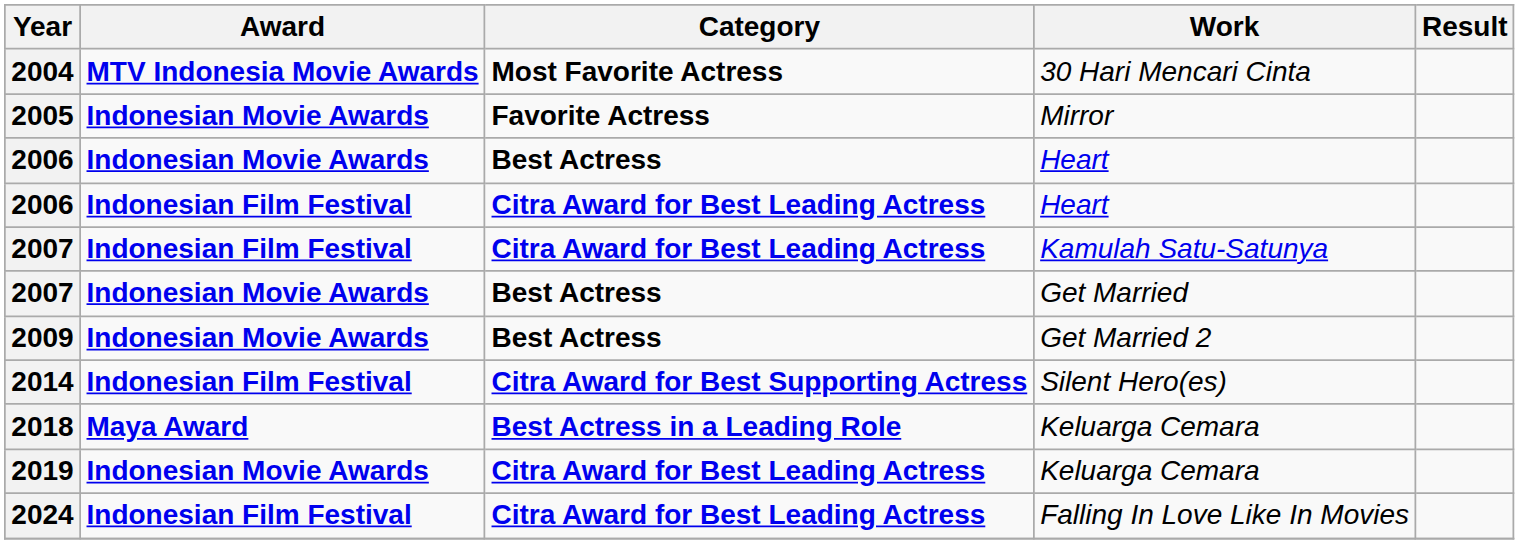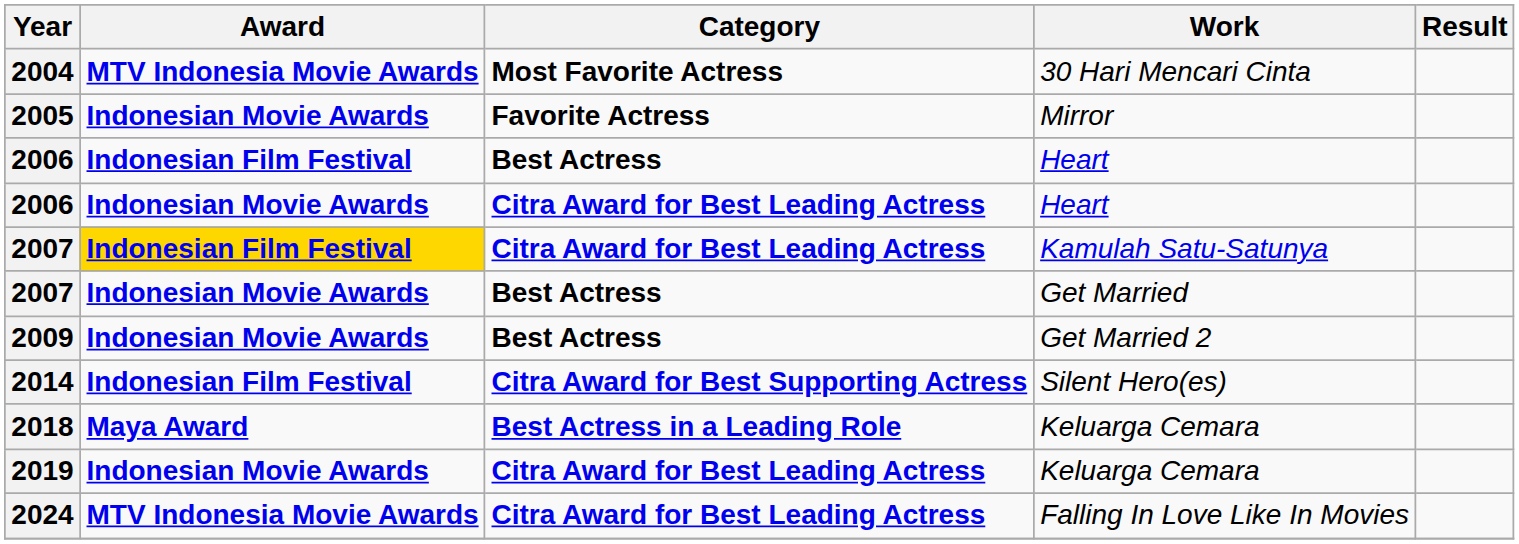2006 / Best Actress | Award: Indonesian Movie Awards -> Indonesian Film Festival
2006 / Citra Award for Best Leading Actress | Award: Indonesian Film Festival -> Indonesian Movie Awards
2007 / Citra Award for Best Leading Actress | Award: no background -> gold background
2024 | Award: Indonesian Film Festival -> MTV Indonesia Movie Awards
